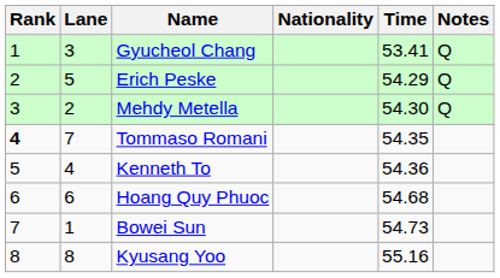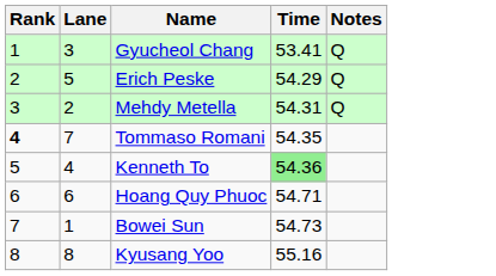- column: Nationality
Mehdy Metella | Time: 54.30 -> 54.31
Kenneth To | Time: no background -> lightgreen background
Hoang Quy Phuoc | Time: 54.68 -> 54.71
